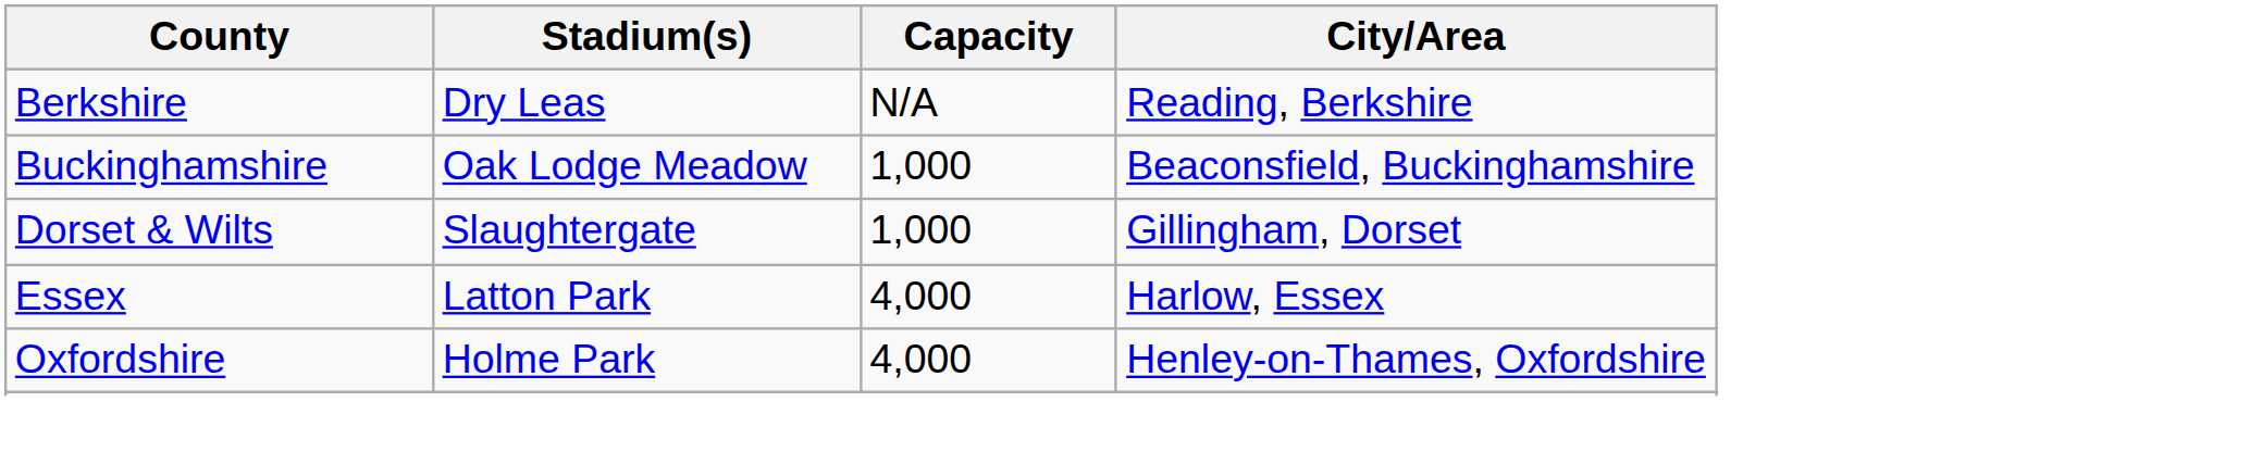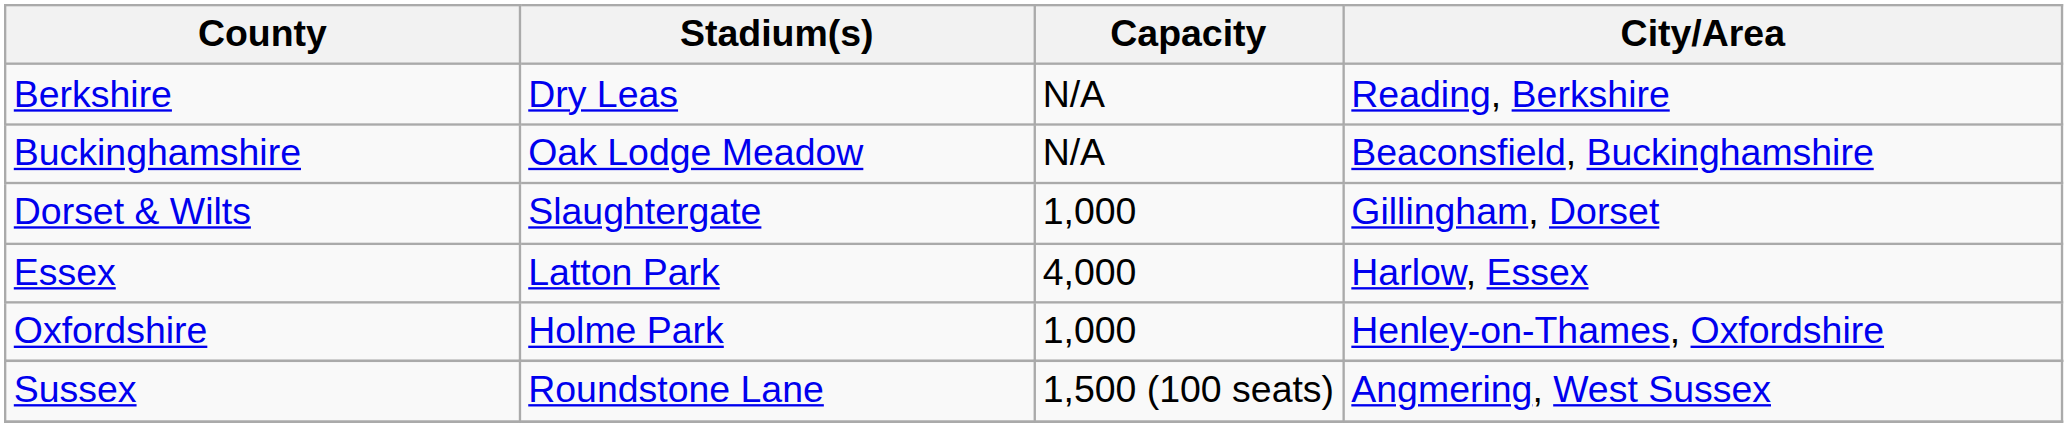Buckinghamshire | Capacity: 1,000 -> N/A
Oxfordshire | Capacity: 4,000 -> 1,000
+ row: Sussex | Roundstone Lane | 1,500 (100 seats) | Angmering, West Sussex
